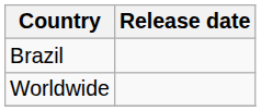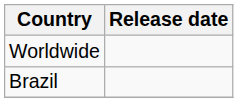rows swapped: Brazil <-> Worldwide
